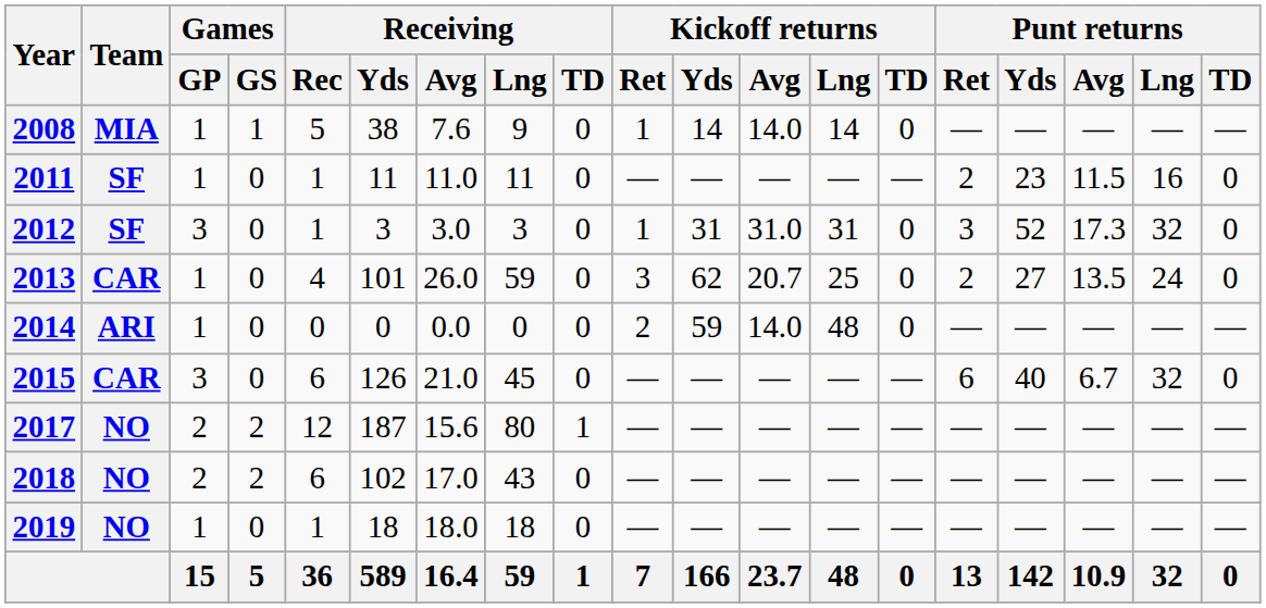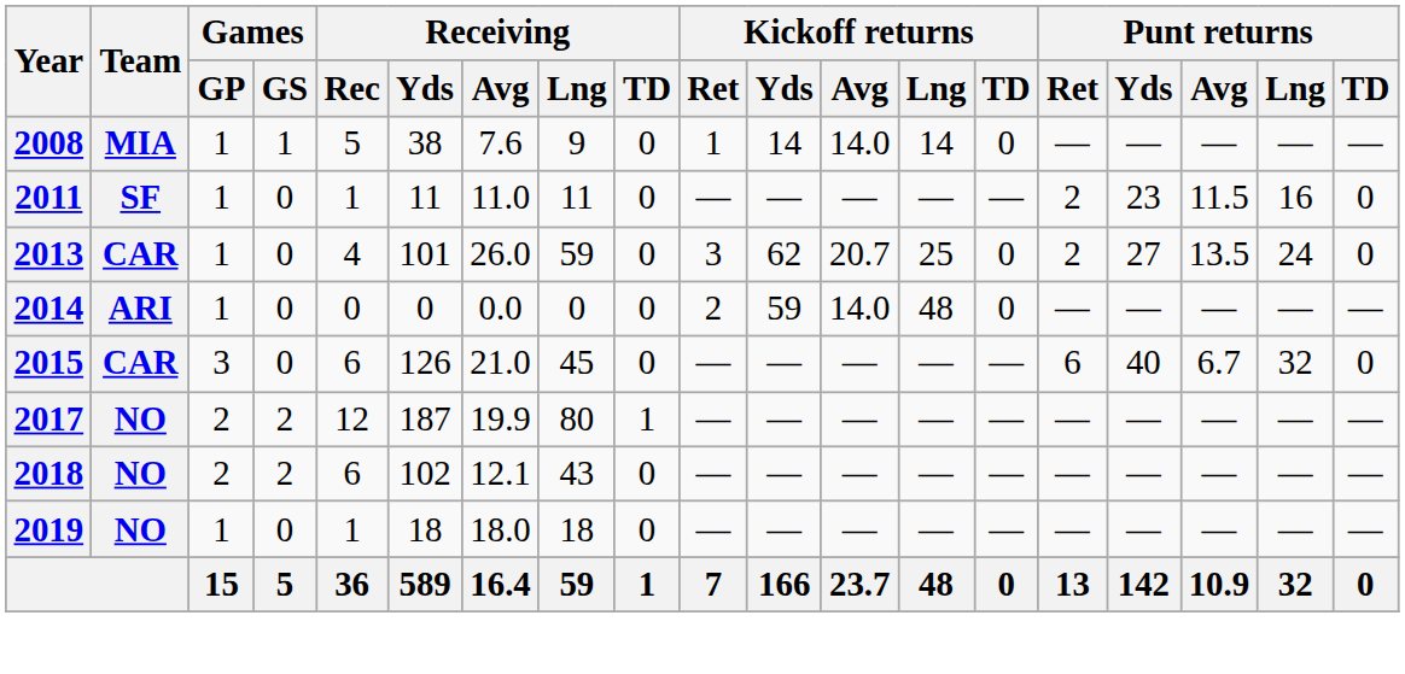- row: 2012 | SF | 3 | 0 | 1 | 3 | 3.0 | 3 | 0 | 1 | 31 | 31.0 | 31 | 0 | 3 | 52 | 17.3 | 32 | 0
2017 | Receiving / Avg: 15.6 -> 19.9
2018 | Receiving / Avg: 17.0 -> 12.1
